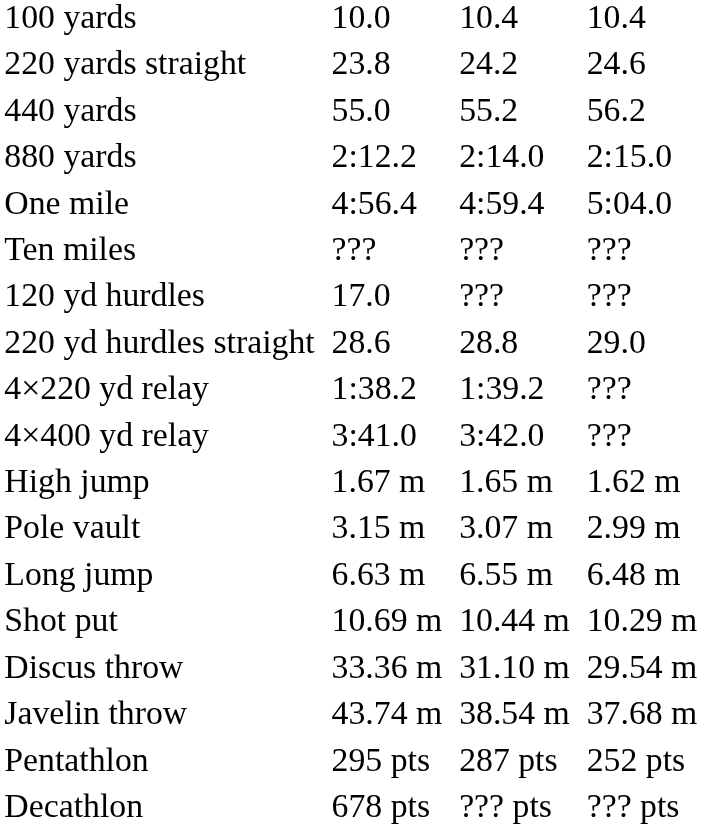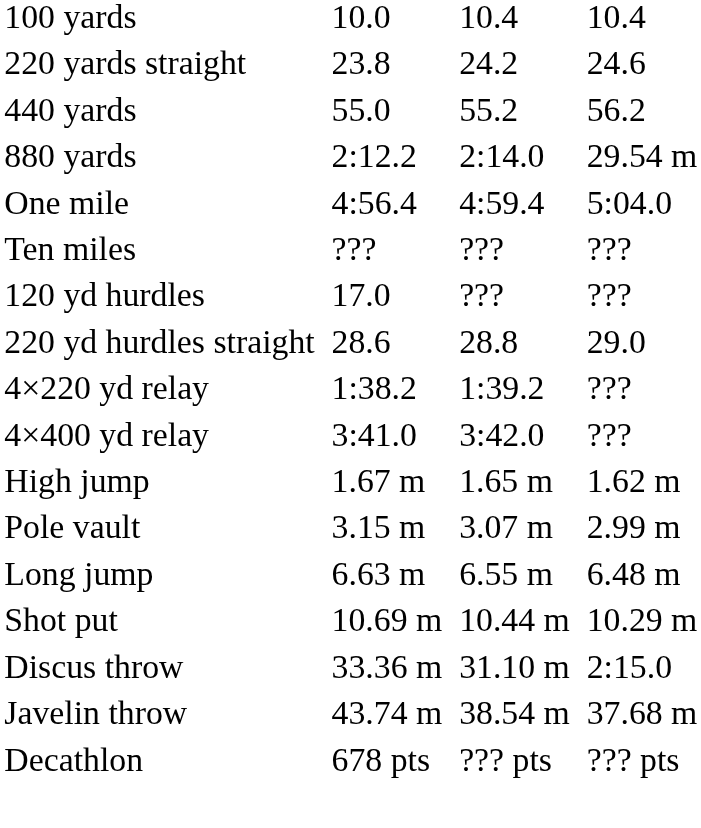880 yards | column 7: 2:15.0 -> 29.54 m
Discus throw | column 7: 29.54 m -> 2:15.0
- row: Pentathlon | 295 pts | 287 pts | 252 pts
